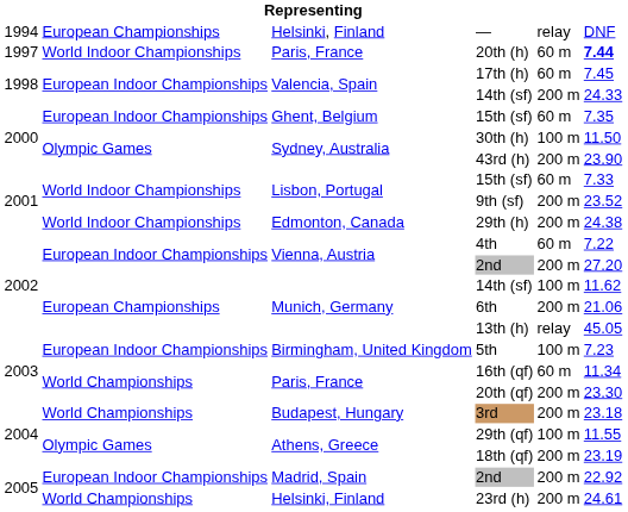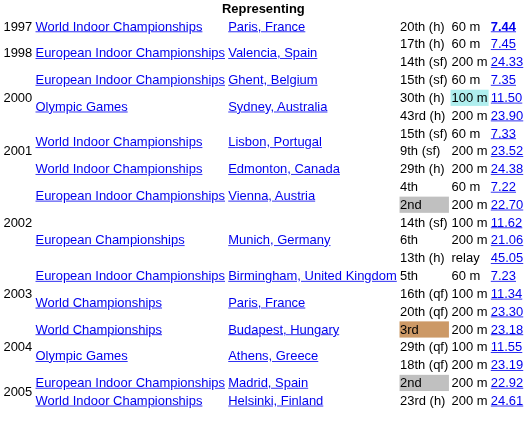- row: 1994 | European Championships | Helsinki, Finland | — | relay | DNF
30th (h) | column 5: no background -> paleturquoise background
Vienna, Austria / 2nd | column 6: 27.20 -> 22.70
5th | column 5: 100 m -> 60 m
16th (qf) | column 5: 60 m -> 100 m
23rd (h) | column 2: World Championships -> World Indoor Championships
